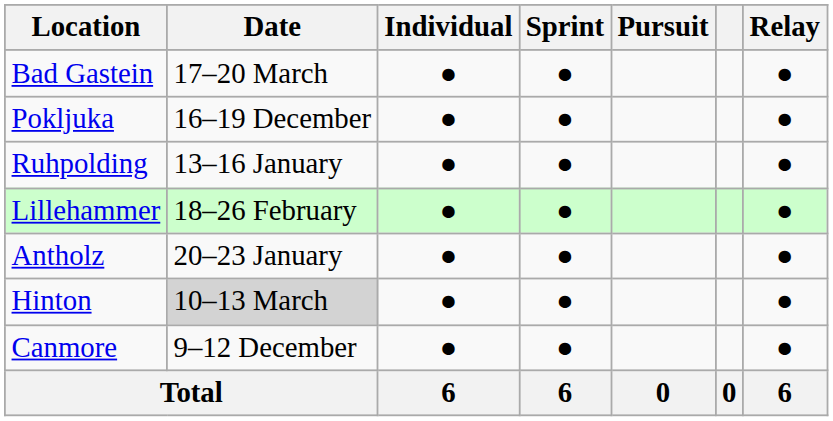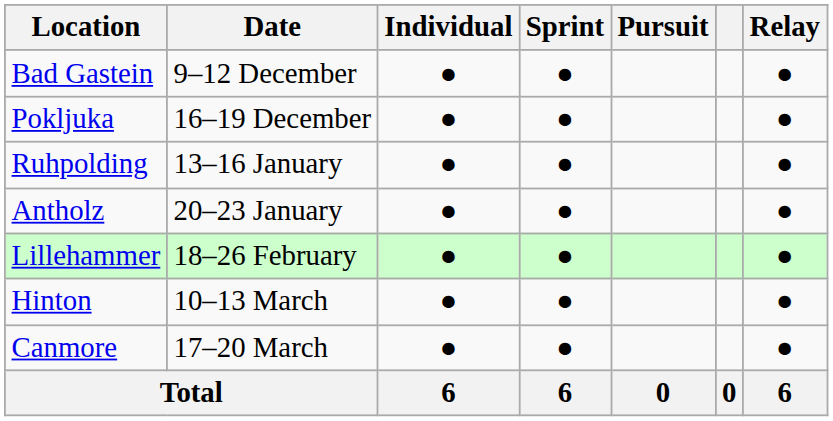Bad Gastein | Date: 17–20 March -> 9–12 December
rows swapped: Antholz <-> Lillehammer
Hinton | Date: lightgrey background -> no background
Canmore | Date: 9–12 December -> 17–20 March
